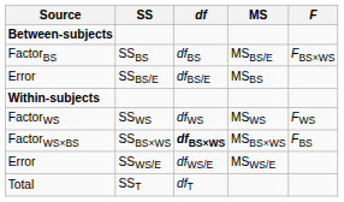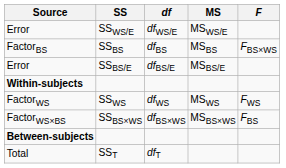rows swapped: Between-subjects <-> Error / SSWS/E
FactorBS | MS: MSBS/E -> MSBS
Error / SSBS/E | MS: MSBS -> MSBS/E
FactorWS×BS | df: bold -> normal
